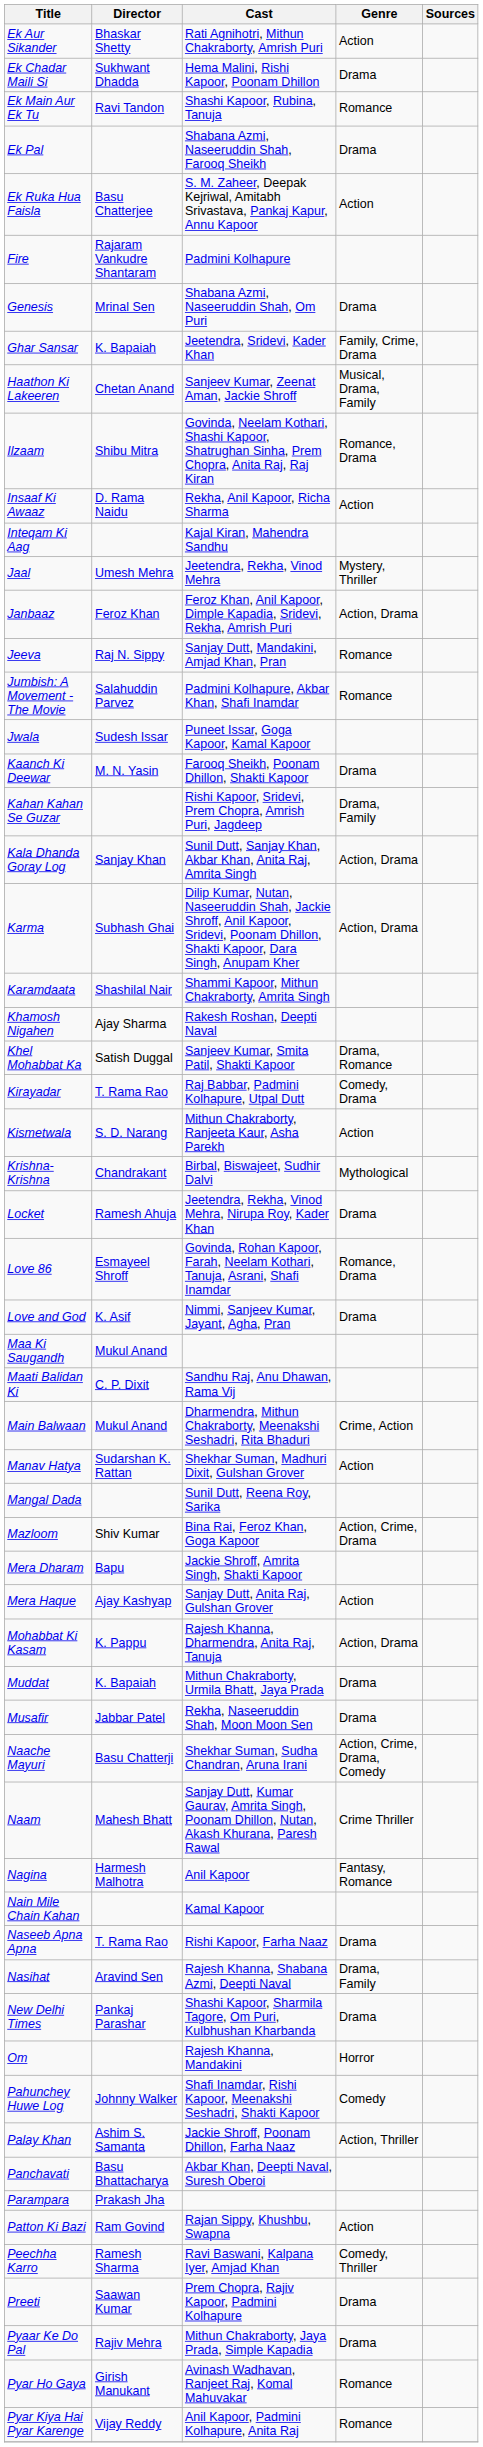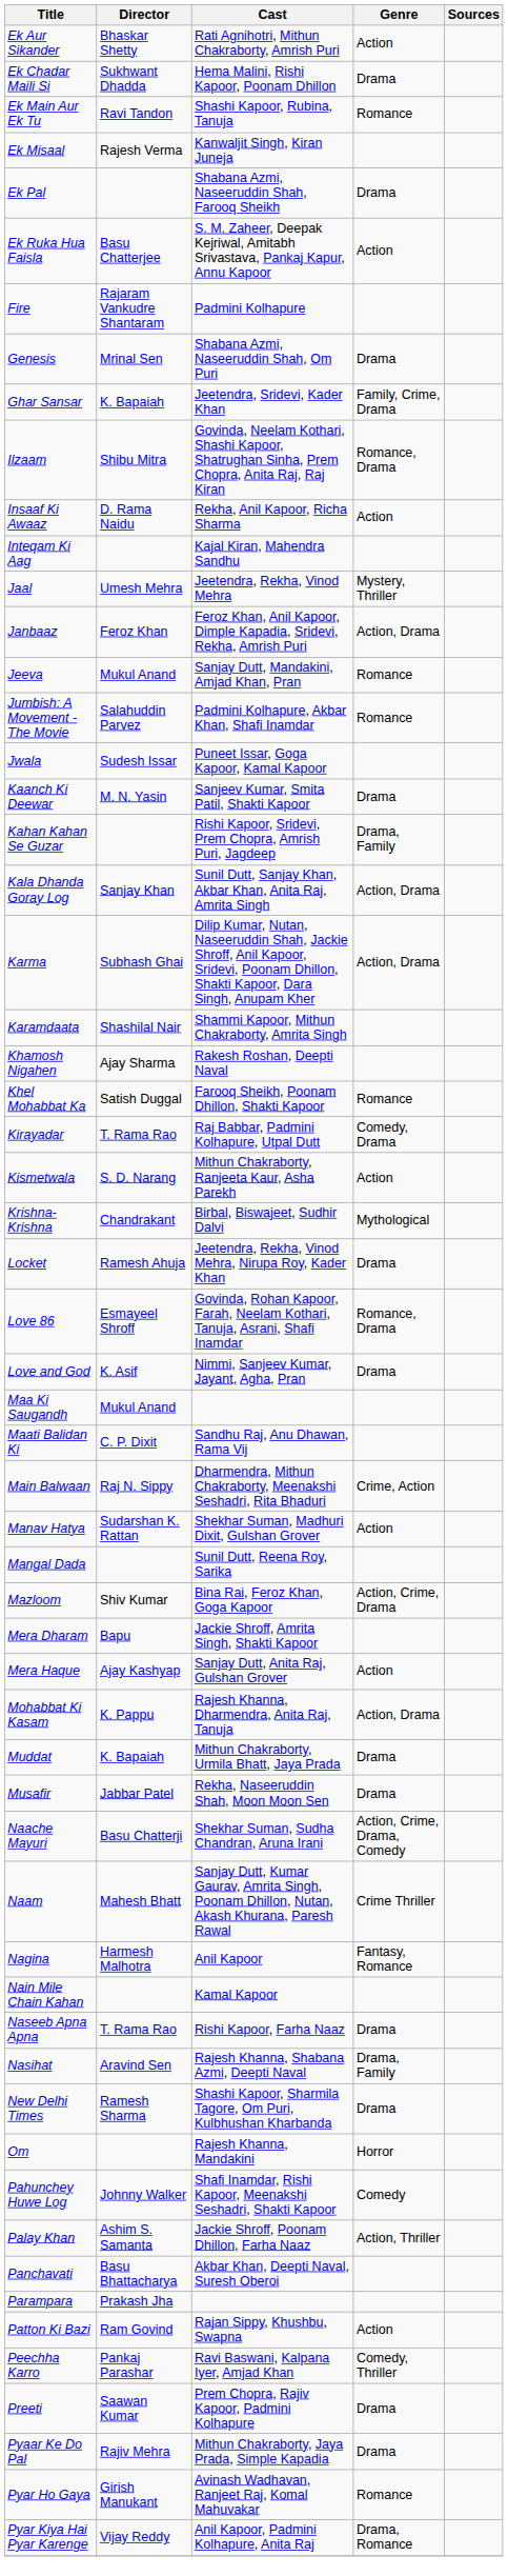+ row: Ek Misaal | Rajesh Verma | Kanwaljit Singh, Kiran Juneja
- row: Haathon Ki Lakeeren | Chetan Anand | Sanjeev Kumar, Zeenat Aman, Jackie Shroff | Musical, Drama, Family
Jeeva | Director: Raj N. Sippy -> Mukul Anand
Kaanch Ki Deewar | Cast: Farooq Sheikh, Poonam Dhillon, Shakti Kapoor -> Sanjeev Kumar, Smita Patil, Shakti Kapoor
Khel Mohabbat Ka | Cast: Sanjeev Kumar, Smita Patil, Shakti Kapoor -> Farooq Sheikh, Poonam Dhillon, Shakti Kapoor
Khel Mohabbat Ka | Genre: Drama, Romance -> Romance
Main Balwaan | Director: Mukul Anand -> Raj N. Sippy
New Delhi Times | Director: Pankaj Parashar -> Ramesh Sharma
Peechha Karro | Director: Ramesh Sharma -> Pankaj Parashar
Pyar Kiya Hai Pyar Karenge | Genre: Romance -> Drama, Romance
